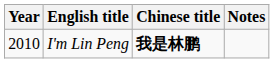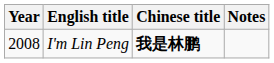I'm Lin Peng | Year: 2010 -> 2008
